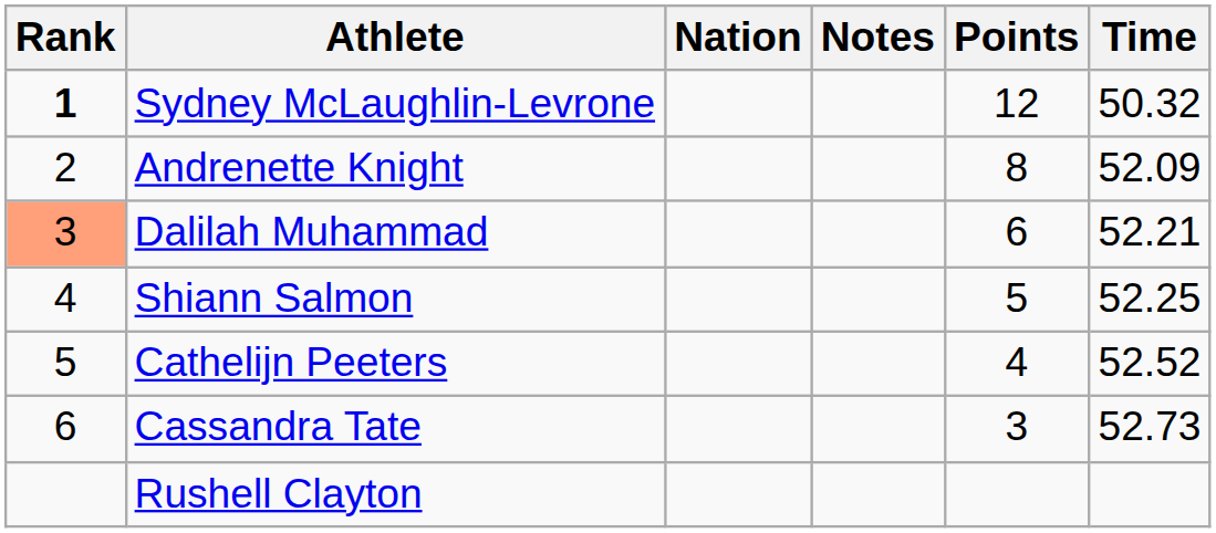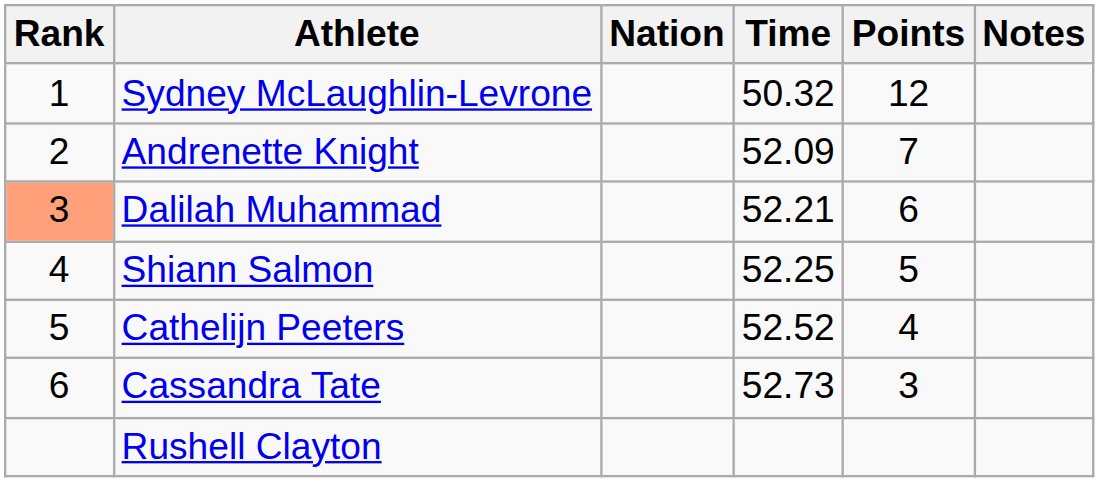columns swapped: Time <-> Notes
Sydney McLaughlin-Levrone | Rank: bold -> normal
Andrenette Knight | Points: 8 -> 7
